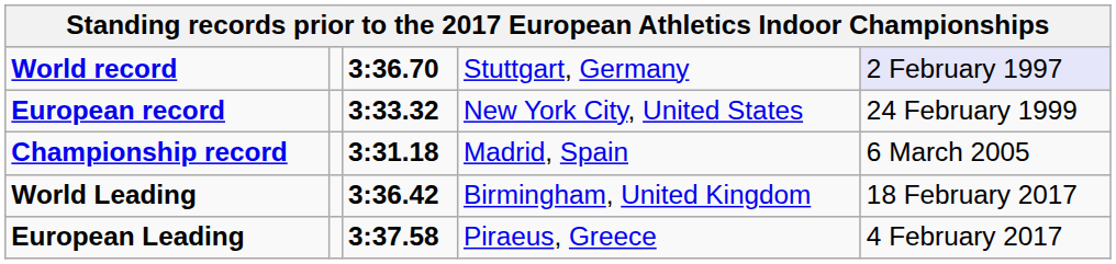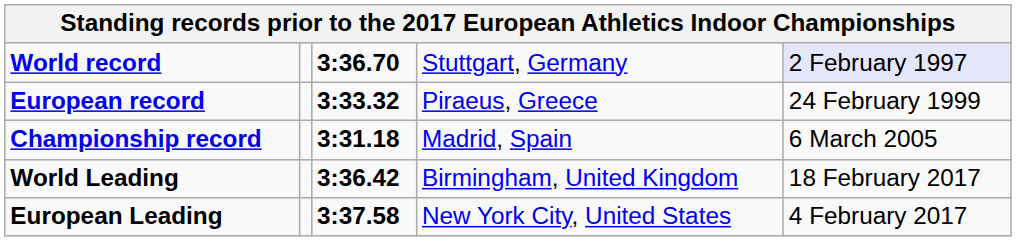European record | column 4: New York City, United States -> Piraeus, Greece
European Leading | column 4: Piraeus, Greece -> New York City, United States
